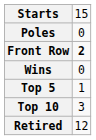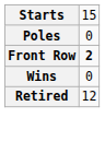- row: Top 5 | 1
- row: Top 10 | 3
